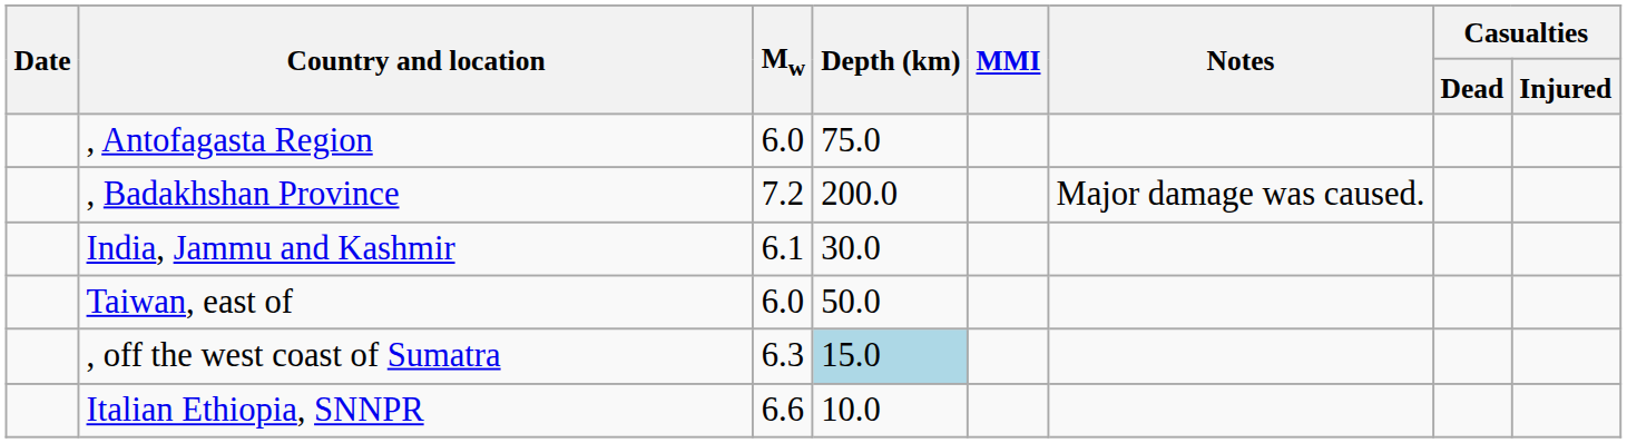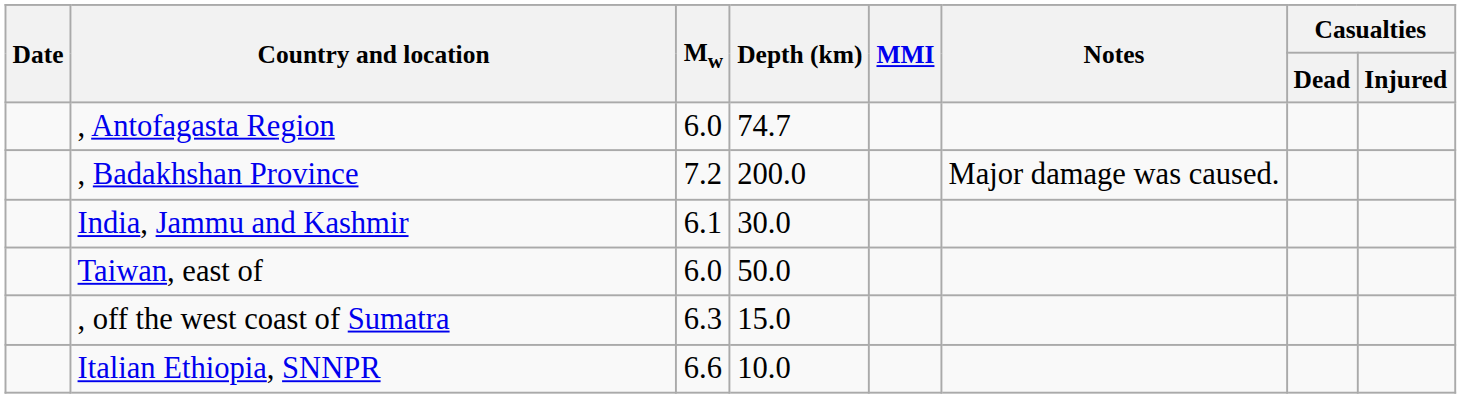, Antofagasta Region | Depth (km): 75.0 -> 74.7
, off the west coast of Sumatra | Depth (km): lightblue background -> no background
